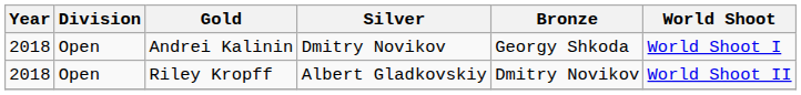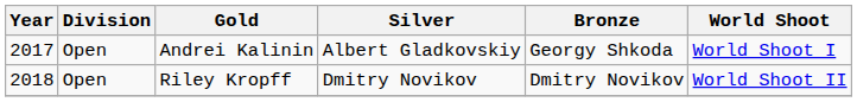Andrei Kalinin | Year: 2018 -> 2017
Andrei Kalinin | Silver: Dmitry Novikov -> Albert Gladkovskiy
Riley Kropff | Silver: Albert Gladkovskiy -> Dmitry Novikov
